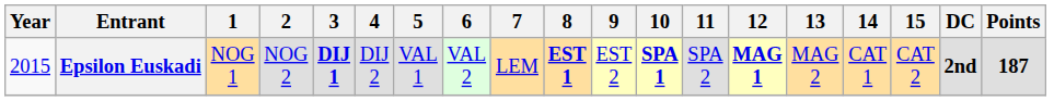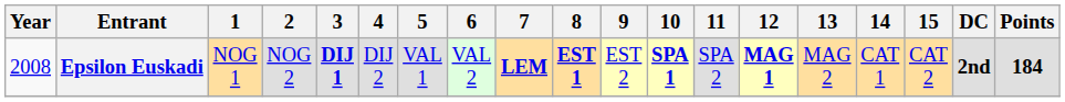Epsilon Euskadi | Year: 2015 -> 2008
Epsilon Euskadi | 7: normal -> bold
Epsilon Euskadi | Points: 187 -> 184
